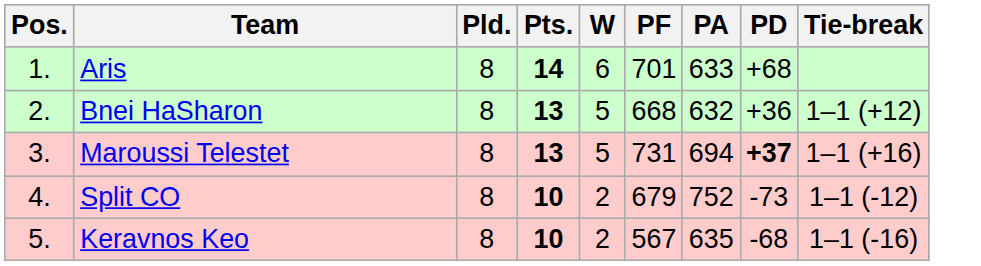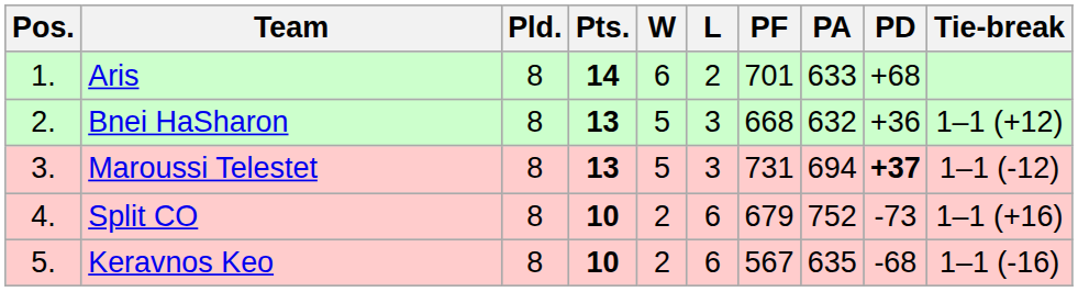+ column: L | 2 | 3 | 3 | 6 | 6
Maroussi Telestet | Tie-break: 1–1 (+16) -> 1–1 (-12)
Split CO | Tie-break: 1–1 (-12) -> 1–1 (+16)
